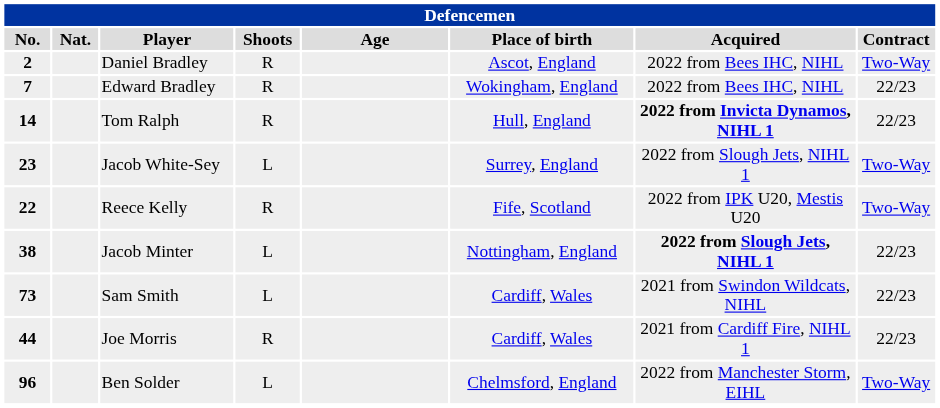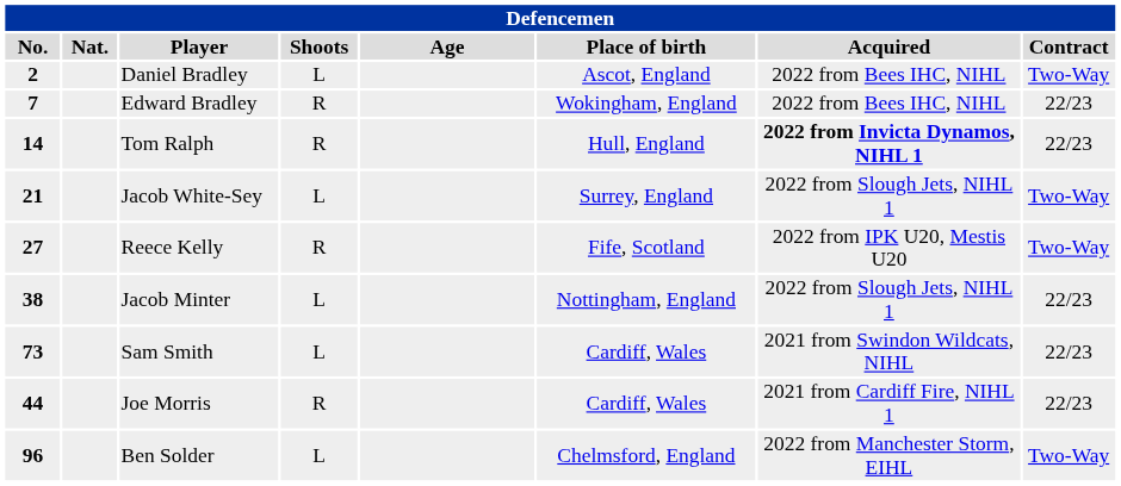Daniel Bradley | Shoots: R -> L
Jacob White-Sey | No.: 23 -> 21
Reece Kelly | No.: 22 -> 27
Jacob Minter | Acquired: bold -> normal
